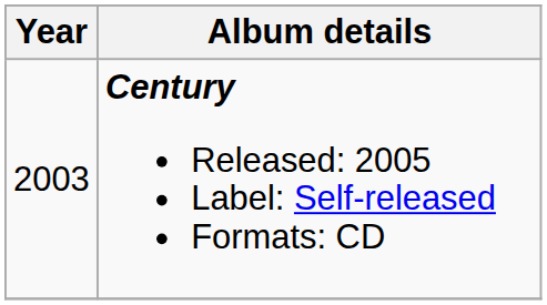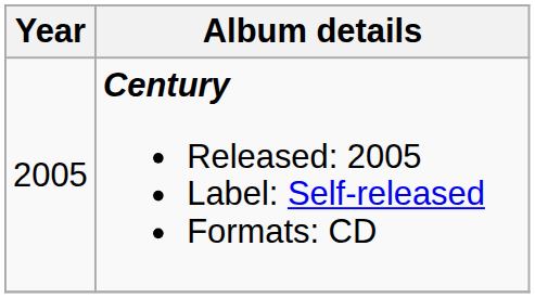Century Released: 2005 Label: Self-released Formats: CD | Year: 2003 -> 2005
